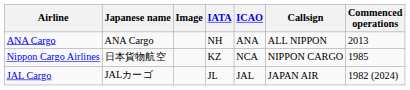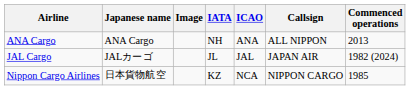rows swapped: JAL Cargo <-> Nippon Cargo Airlines
